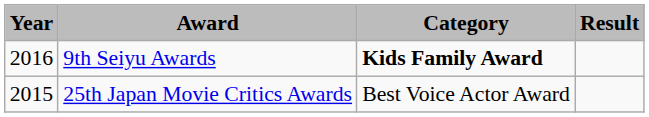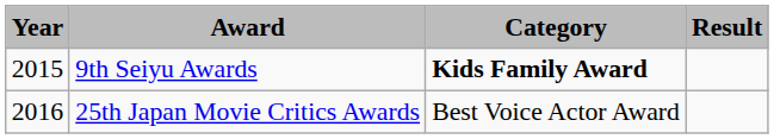9th Seiyu Awards | Year: 2016 -> 2015
25th Japan Movie Critics Awards | Year: 2015 -> 2016
